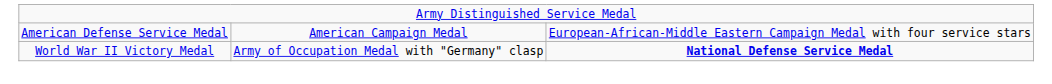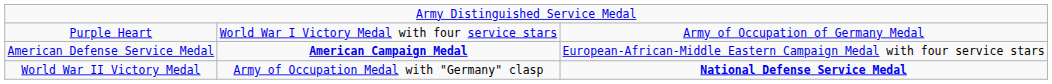+ row: Purple Heart | World War I Victory Medal with four service stars | Army of Occupation of Germany Medal
American Defense Service Medal | column 2: normal -> bold
